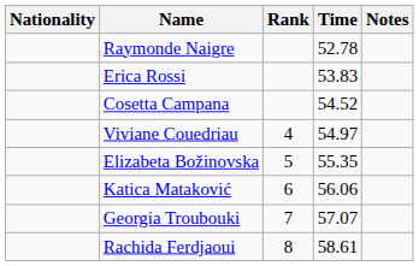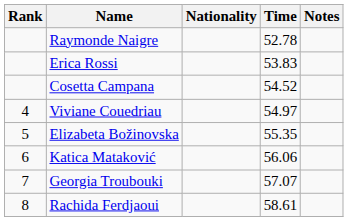columns swapped: Rank <-> Nationality
